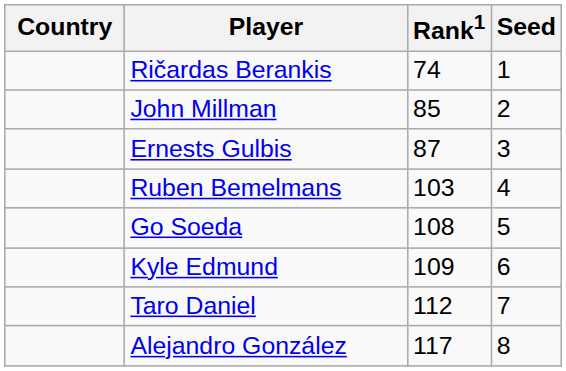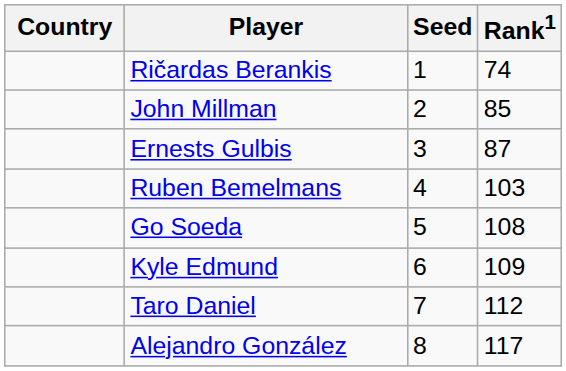columns swapped: Rank1 <-> Seed
